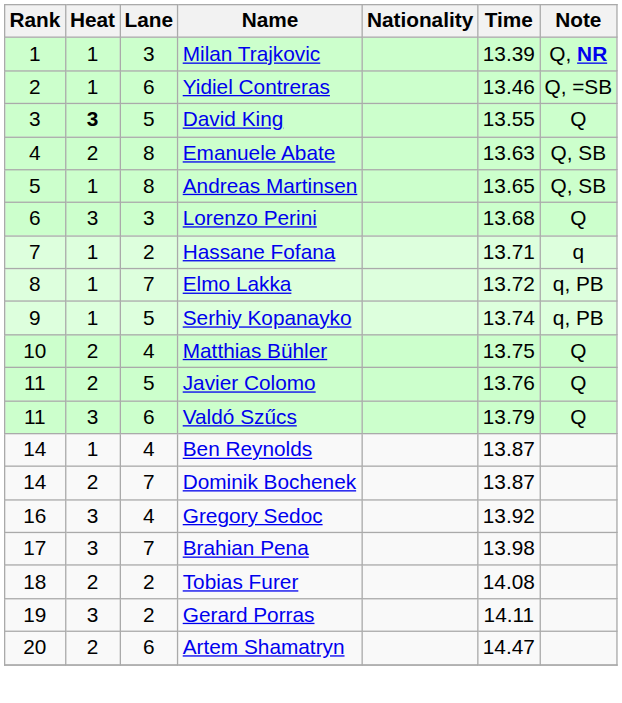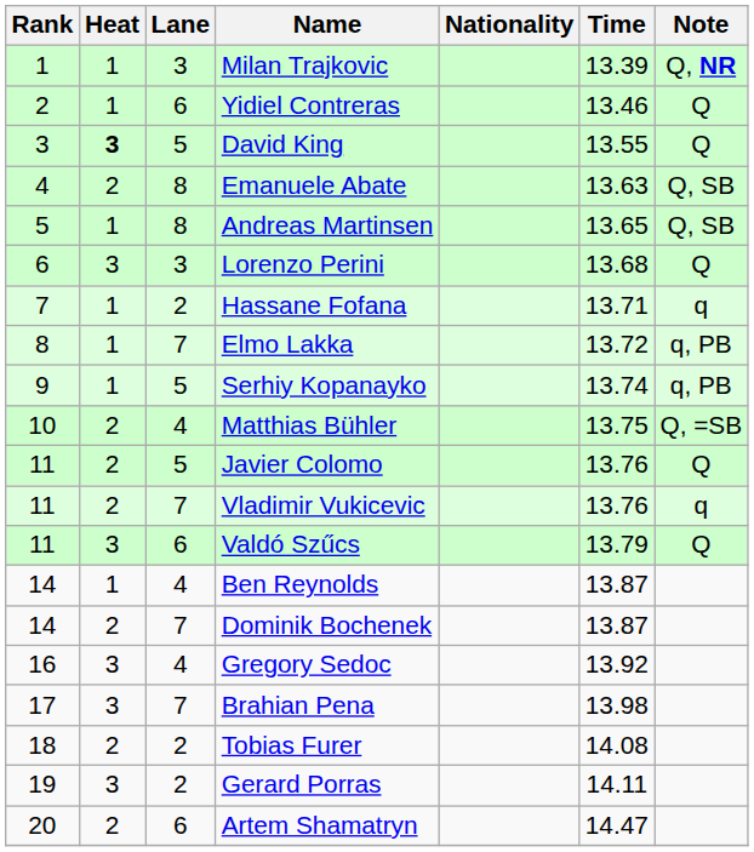Yidiel Contreras | Note: Q, =SB -> Q
Matthias Bühler | Note: Q -> Q, =SB
+ row: 11 | 2 | 7 | Vladimir Vukicevic | 13.76 | q
